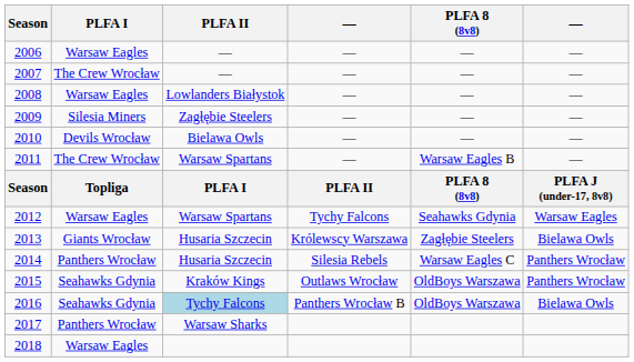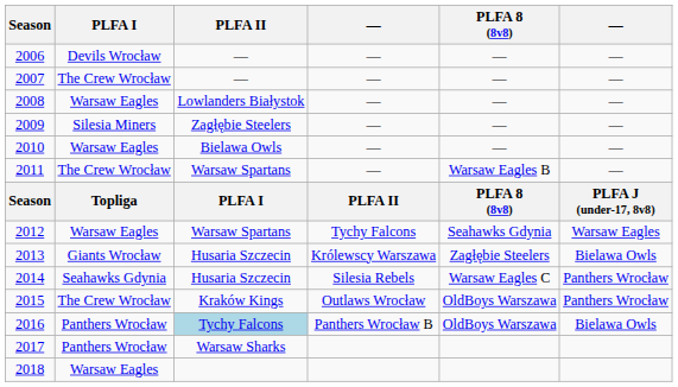2006 | PLFA I: Warsaw Eagles -> Devils Wrocław
2010 | PLFA I: Devils Wrocław -> Warsaw Eagles
2014 | PLFA I: Panthers Wrocław -> Seahawks Gdynia
2015 | PLFA I: Seahawks Gdynia -> The Crew Wrocław
2016 | PLFA I: Seahawks Gdynia -> Panthers Wrocław
